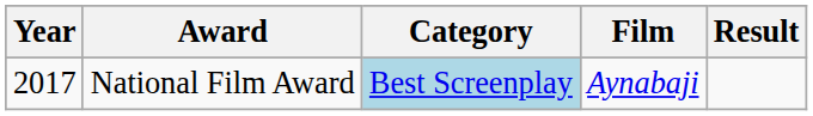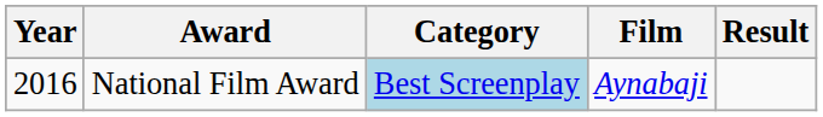National Film Award | Year: 2017 -> 2016
